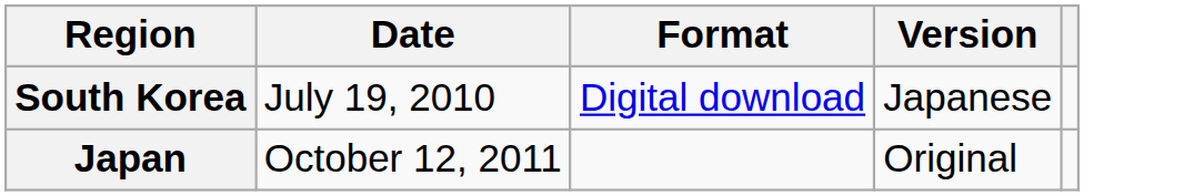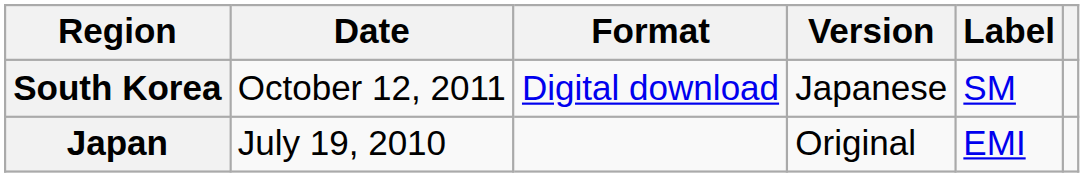+ column: Label | SM | EMI
South Korea | Date: July 19, 2010 -> October 12, 2011
Japan | Date: October 12, 2011 -> July 19, 2010
